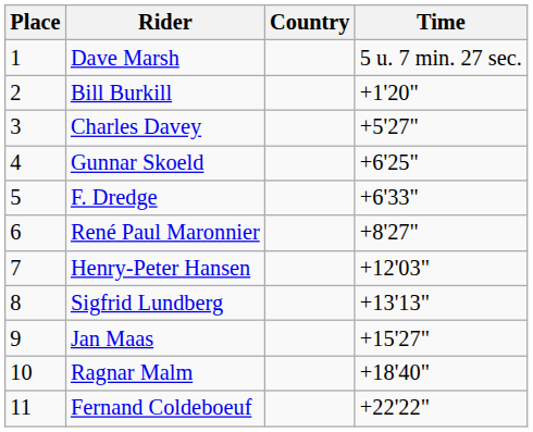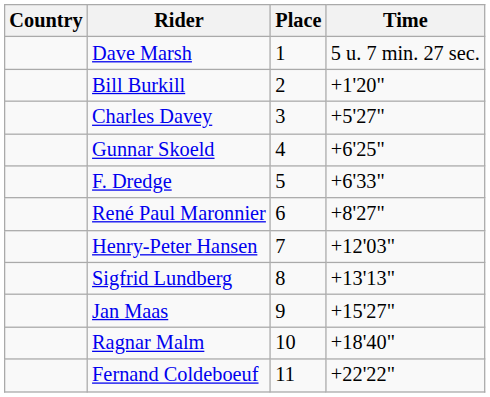columns swapped: Place <-> Country
